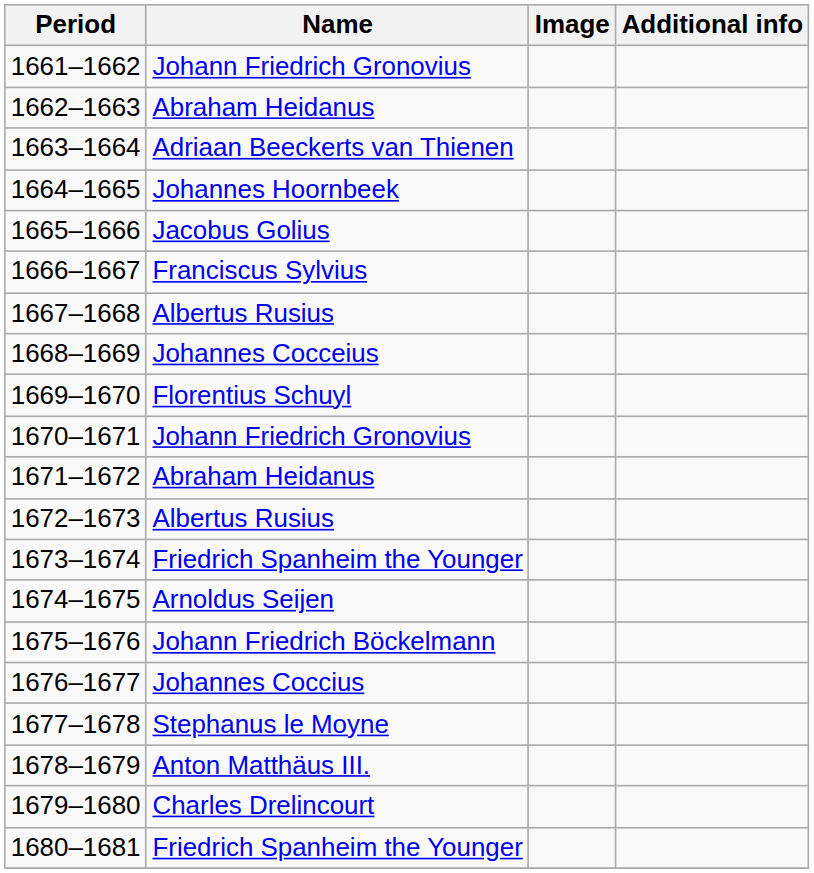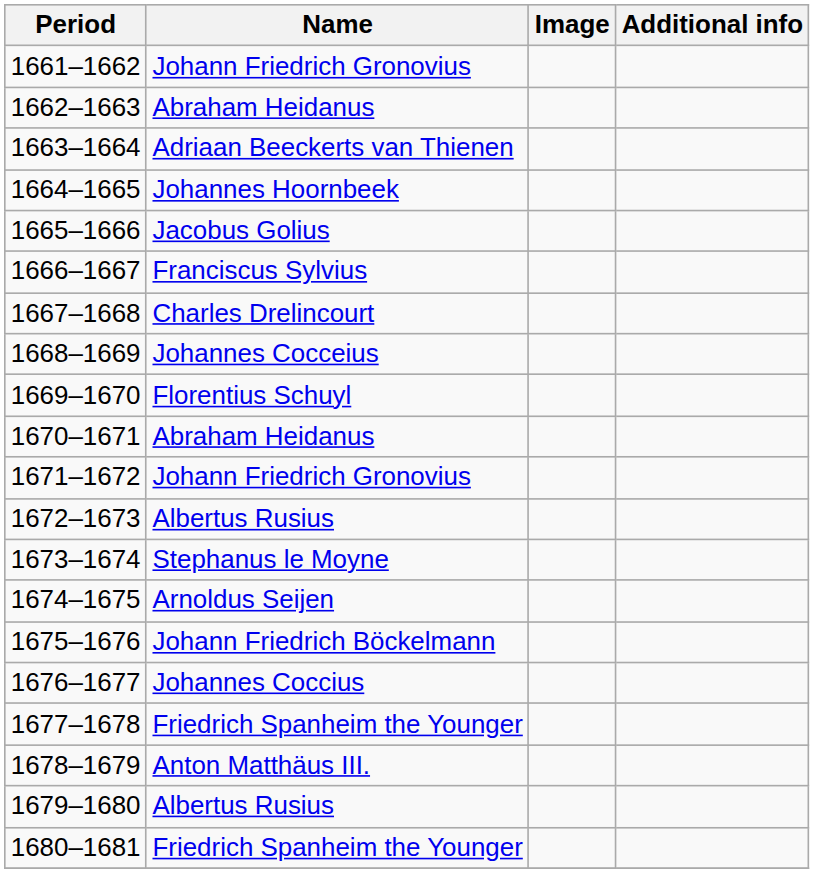1667–1668 | Name: Albertus Rusius -> Charles Drelincourt
1670–1671 | Name: Johann Friedrich Gronovius -> Abraham Heidanus
1671–1672 | Name: Abraham Heidanus -> Johann Friedrich Gronovius
1673–1674 | Name: Friedrich Spanheim the Younger -> Stephanus le Moyne
1677–1678 | Name: Stephanus le Moyne -> Friedrich Spanheim the Younger
1679–1680 | Name: Charles Drelincourt -> Albertus Rusius
